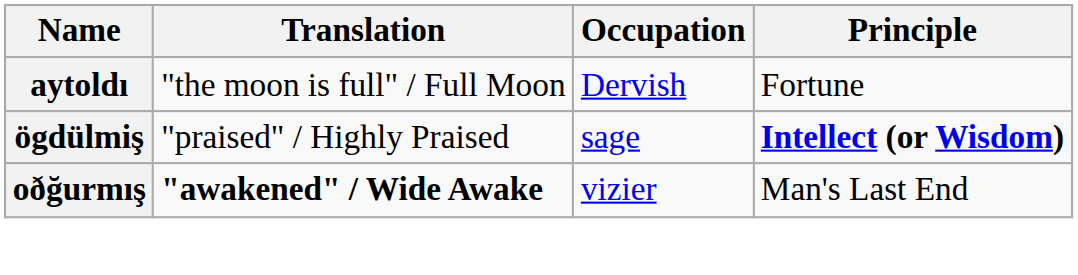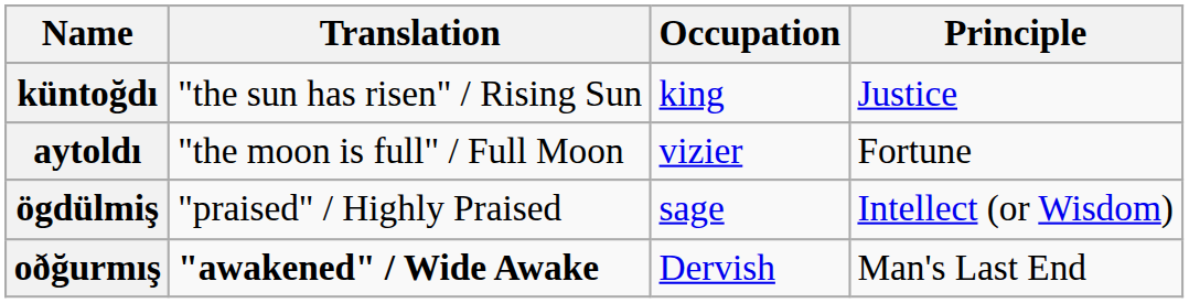+ row: küntoğdı | "the sun has risen" / Rising Sun | king | Justice
aytoldı | Occupation: Dervish -> vizier
ögdülmiş | Principle: bold -> normal
oðğurmış | Occupation: vizier -> Dervish
